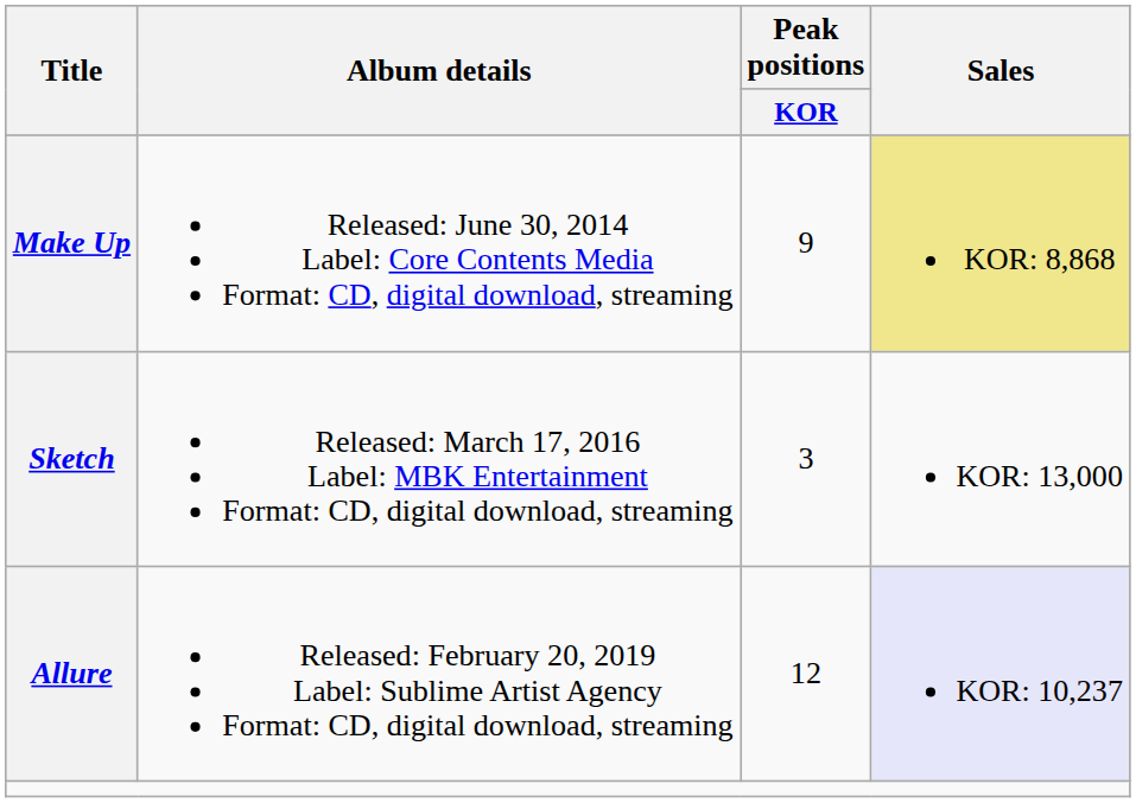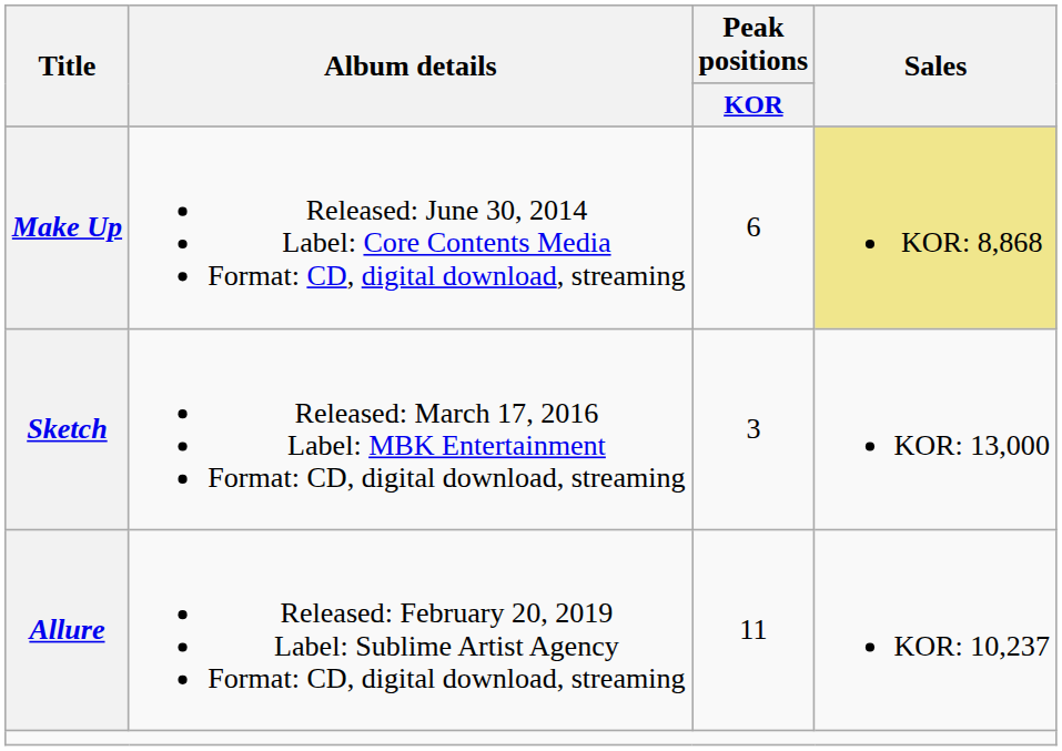Make Up | Peak positions / KOR: 9 -> 6
Allure | Peak positions / KOR: 12 -> 11
Allure | Sales: lavender background -> no background
